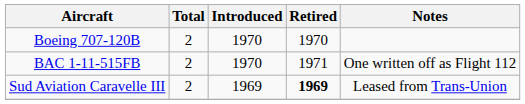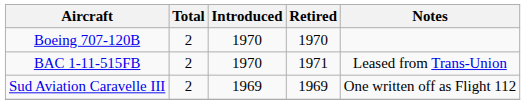BAC 1-11-515FB | Notes: One written off as Flight 112 -> Leased from Trans-Union
Sud Aviation Caravelle III | Retired: bold -> normal
Sud Aviation Caravelle III | Notes: Leased from Trans-Union -> One written off as Flight 112
